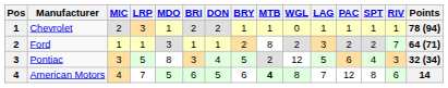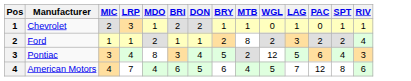- column: Points | 78 (94) | 64 (71) | 32 (34) | 14
Chevrolet | PAC: 1 -> 0
Ford | MDO: 3 -> 2
Ford | RIV: 7 -> 4
Pontiac | LRP: 5 -> 4
American Motors | MDO: 5 -> 4
American Motors | MTB: bold -> normal
American Motors | WGL: 8 -> 5
